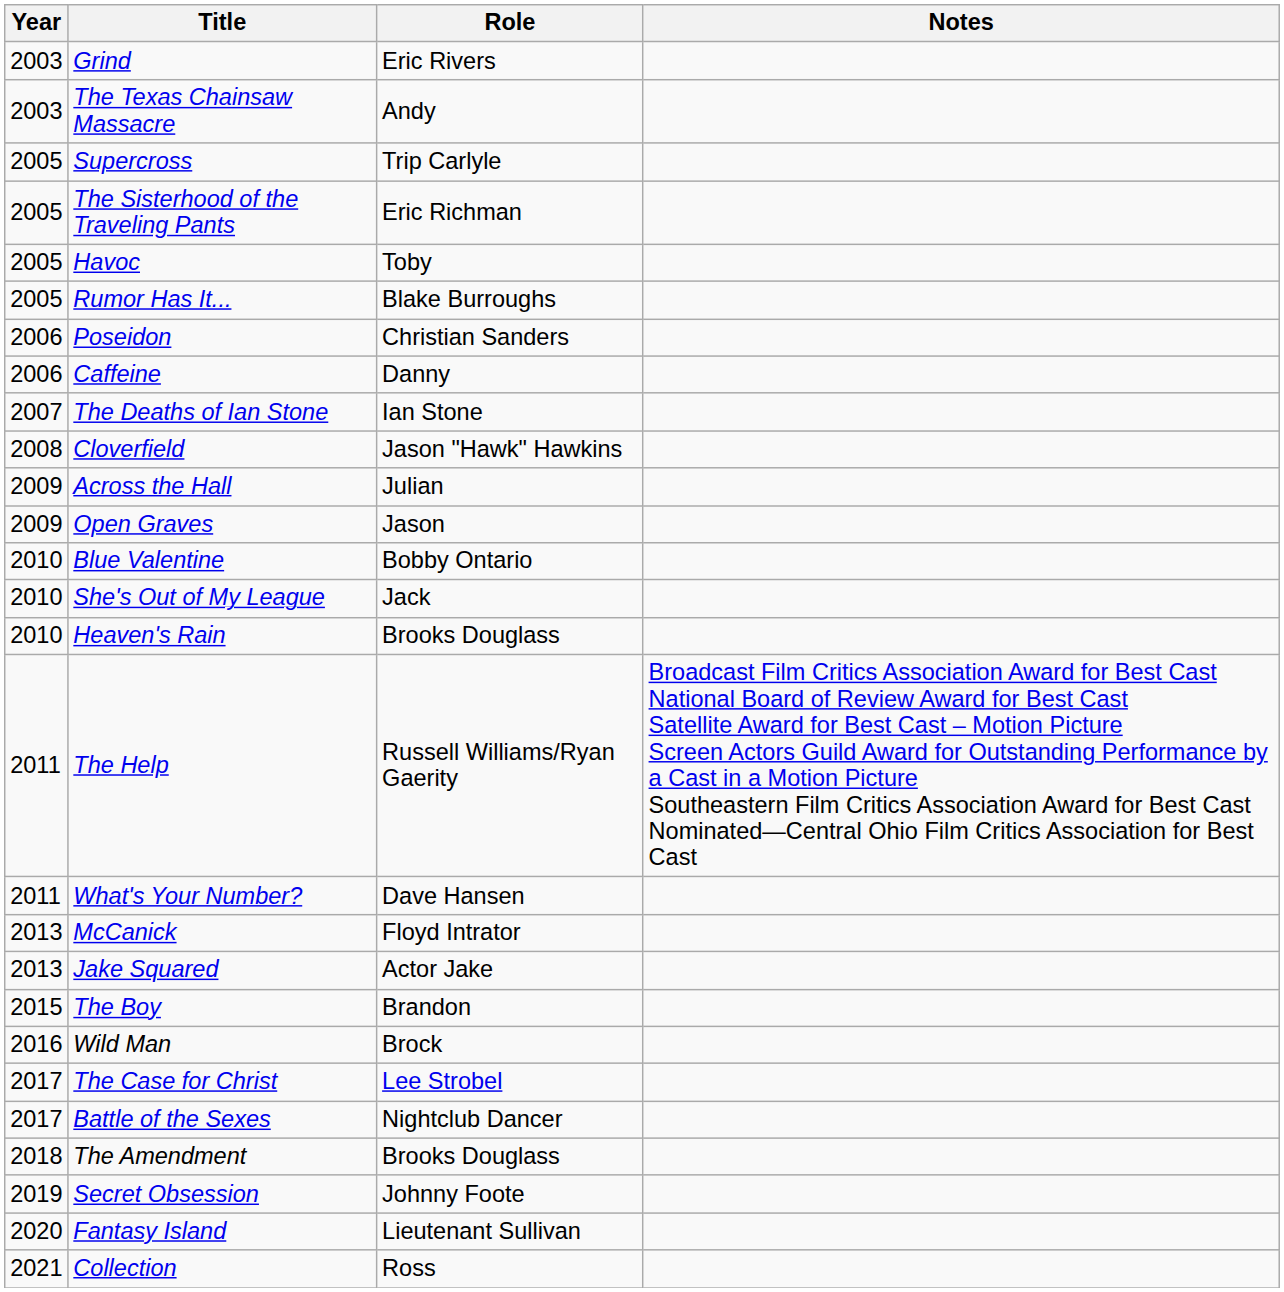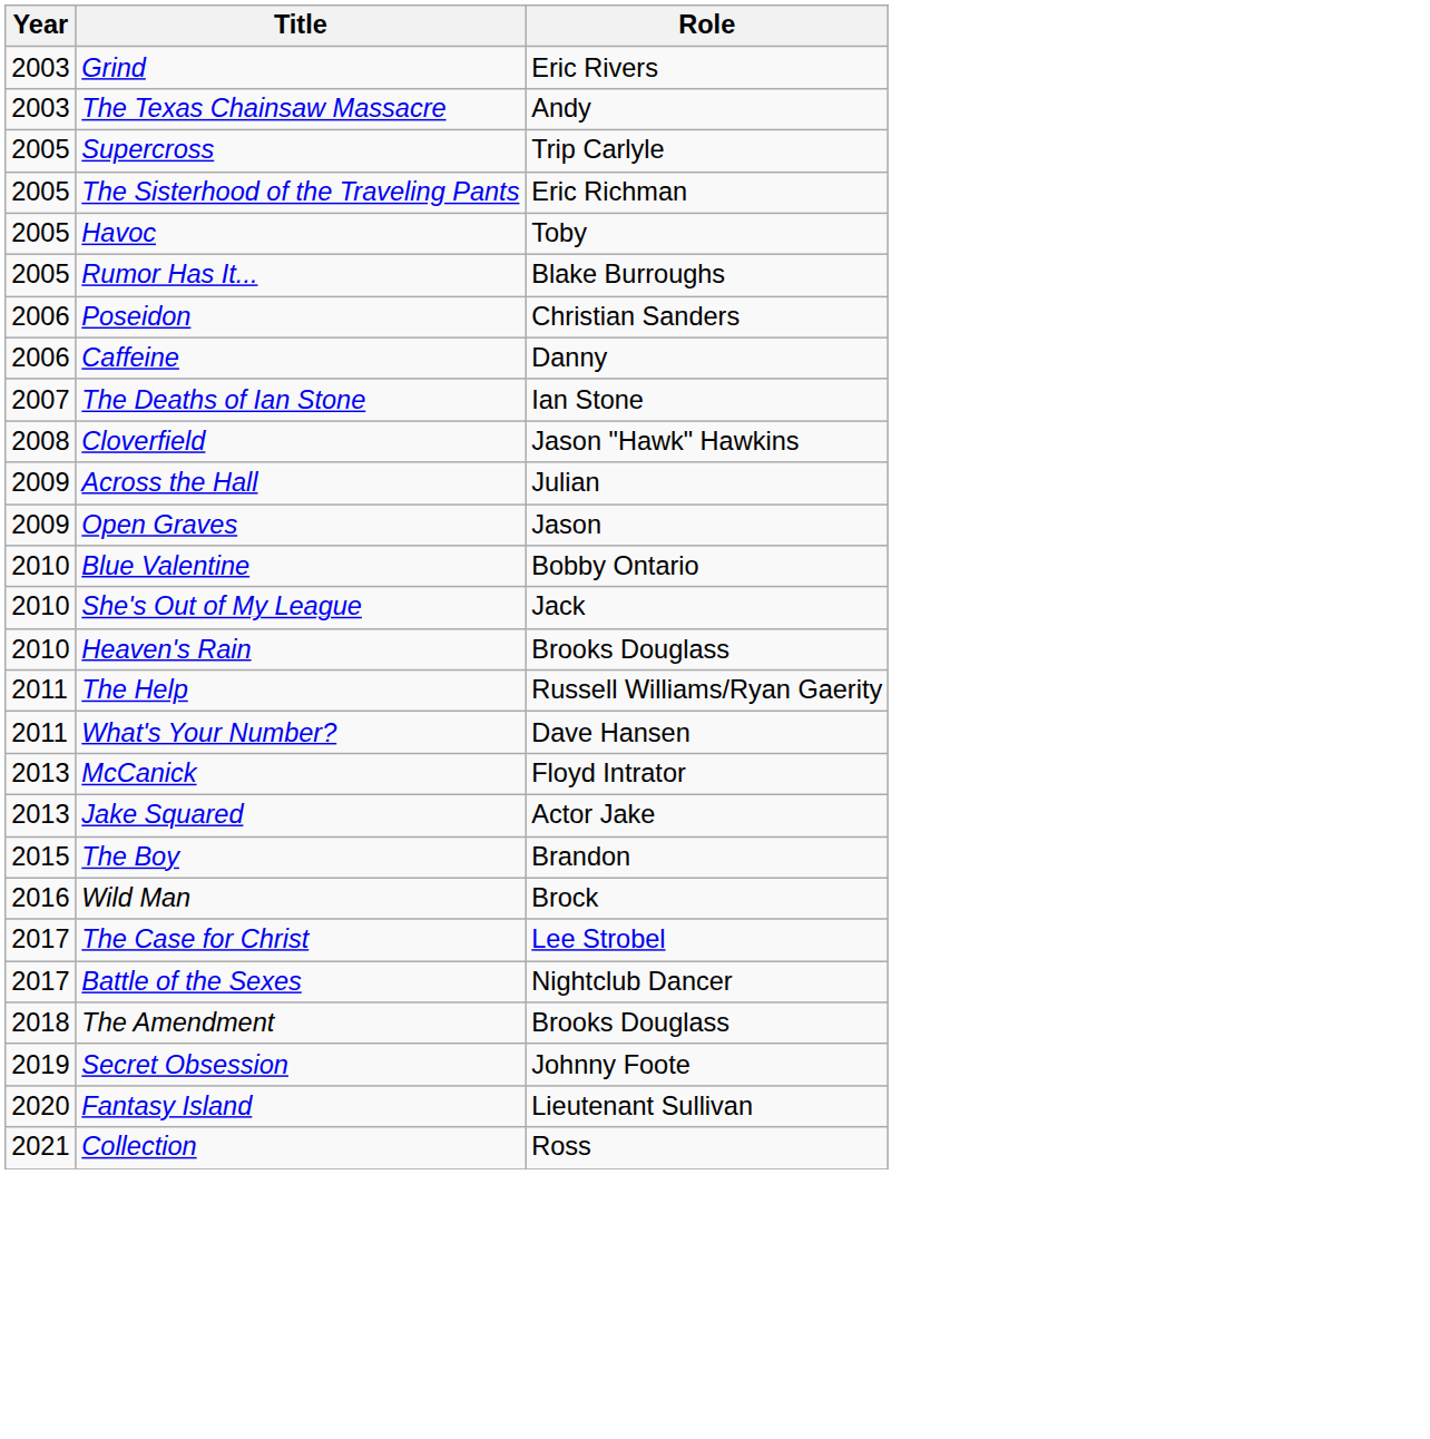- column: Notes | Broadcast Film Critics Association Award for Best Cast National Board of Review Award for Best Cast Satellite Award for Best Cast – Motion Picture Screen Actors Guild Award for Outstanding Performance by a Cast in a Motion Picture Southeastern Film Critics Association Award for Best Cast Nominated—Central Ohio Film Critics Association for Best Cast
